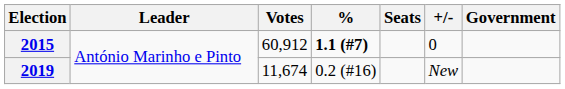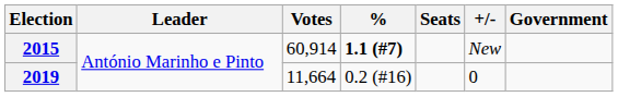2015 | Votes: 60,912 -> 60,914
2015 | +/-: 0 -> New
2019 | Votes: 11,674 -> 11,664
2019 | +/-: New -> 0
